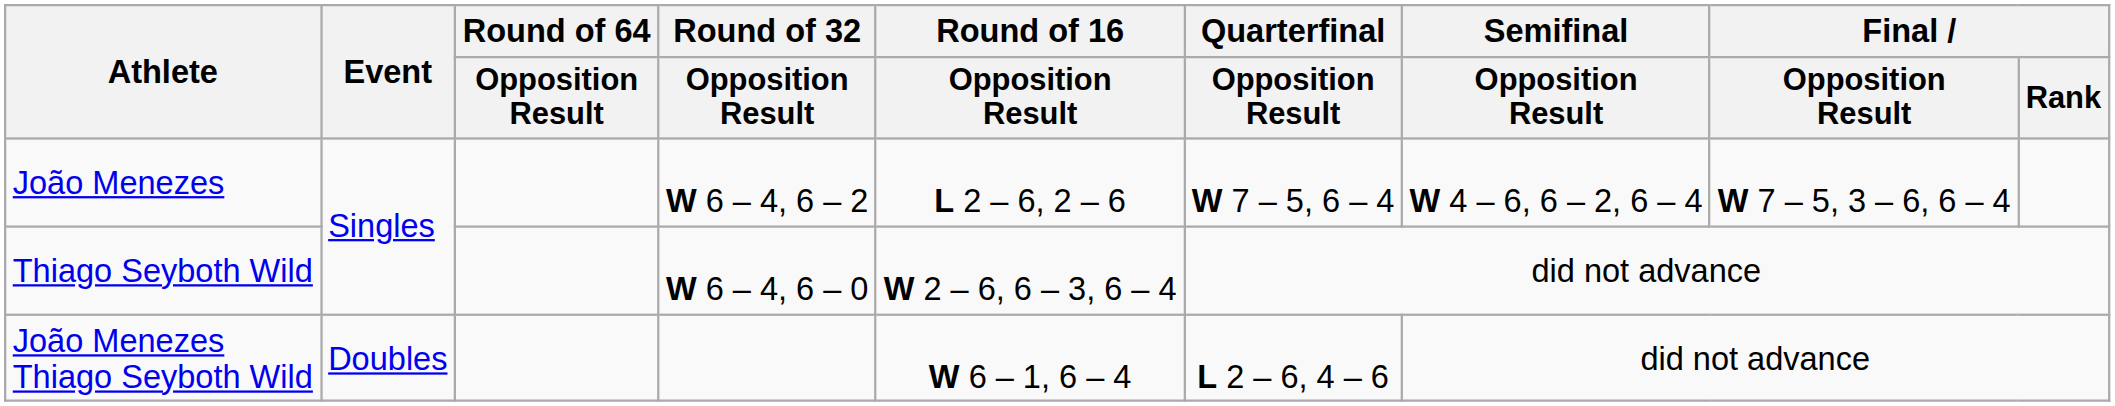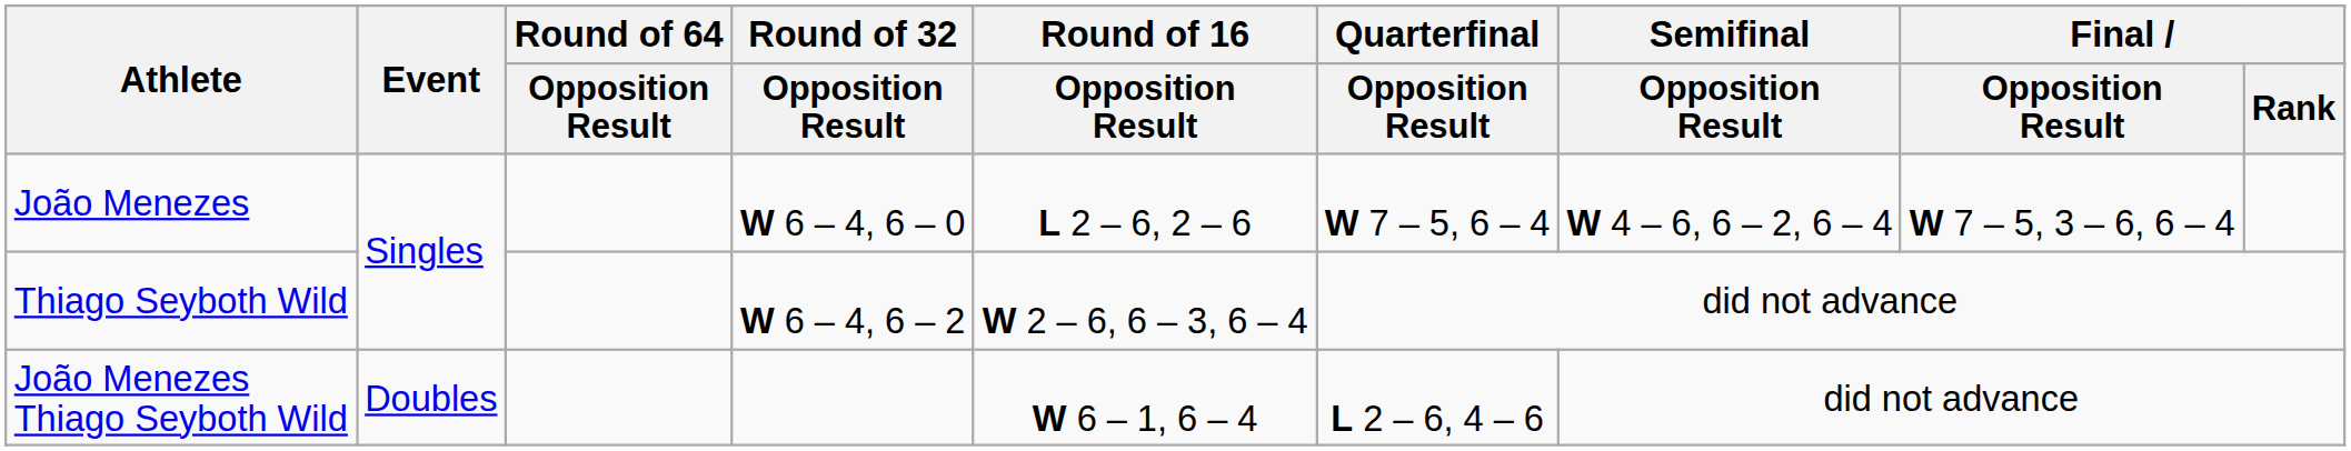João Menezes | Round of 32 / Opposition Result: W 6 – 4, 6 – 2 -> W 6 – 4, 6 – 0
Thiago Seyboth Wild | Round of 32 / Opposition Result: W 6 – 4, 6 – 0 -> W 6 – 4, 6 – 2
